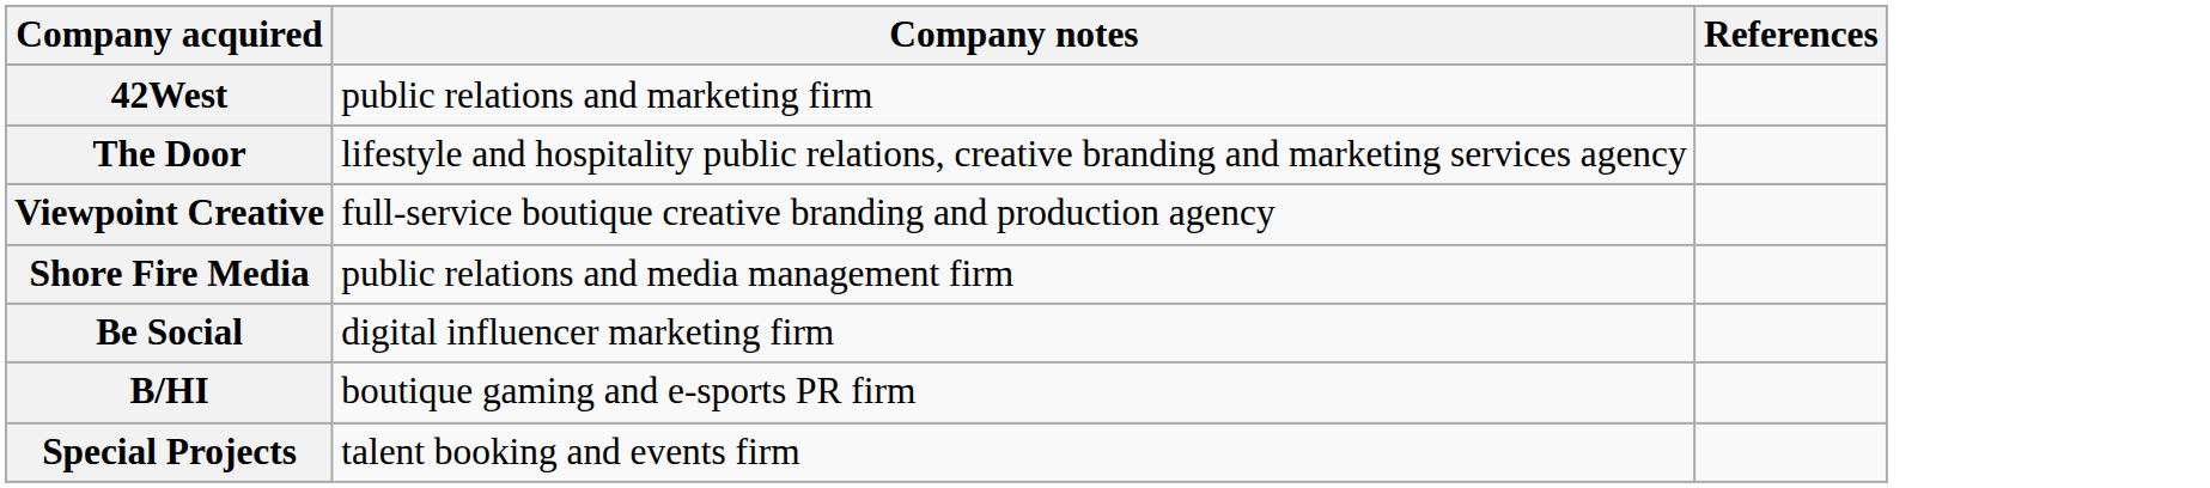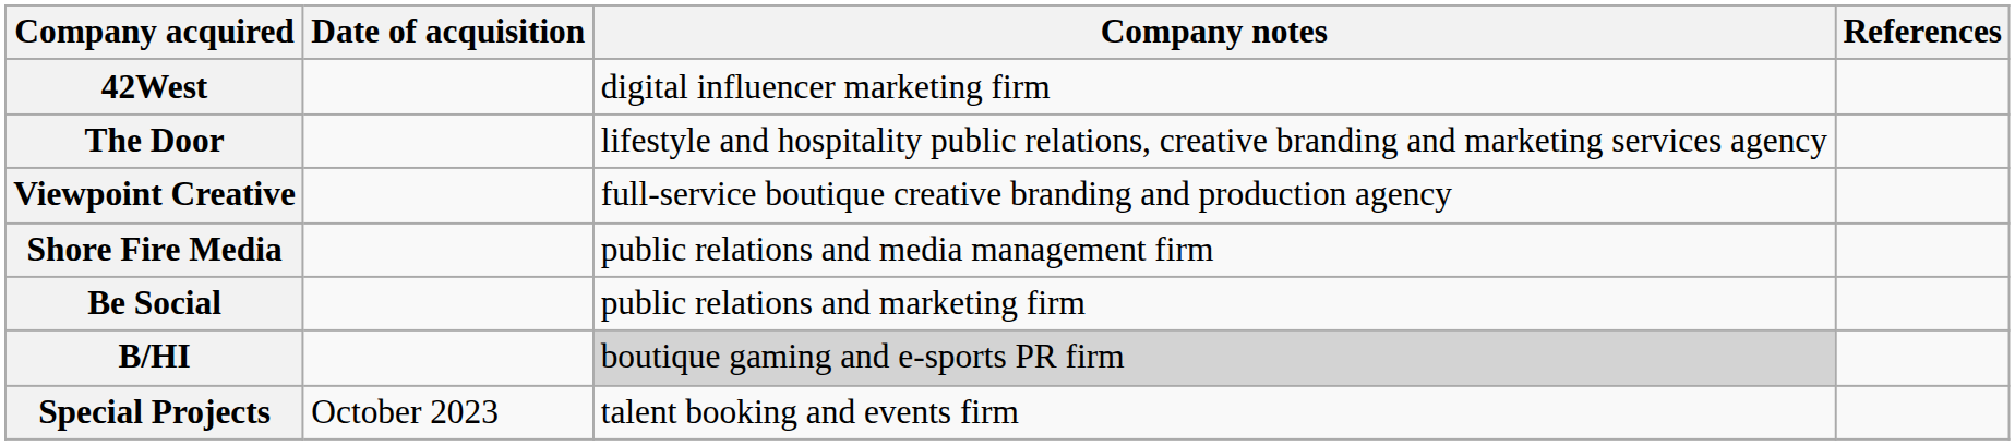+ column: Date of acquisition | October 2023
42West | Company notes: public relations and marketing firm -> digital influencer marketing firm
Be Social | Company notes: digital influencer marketing firm -> public relations and marketing firm
B/HI | Company notes: no background -> lightgrey background
